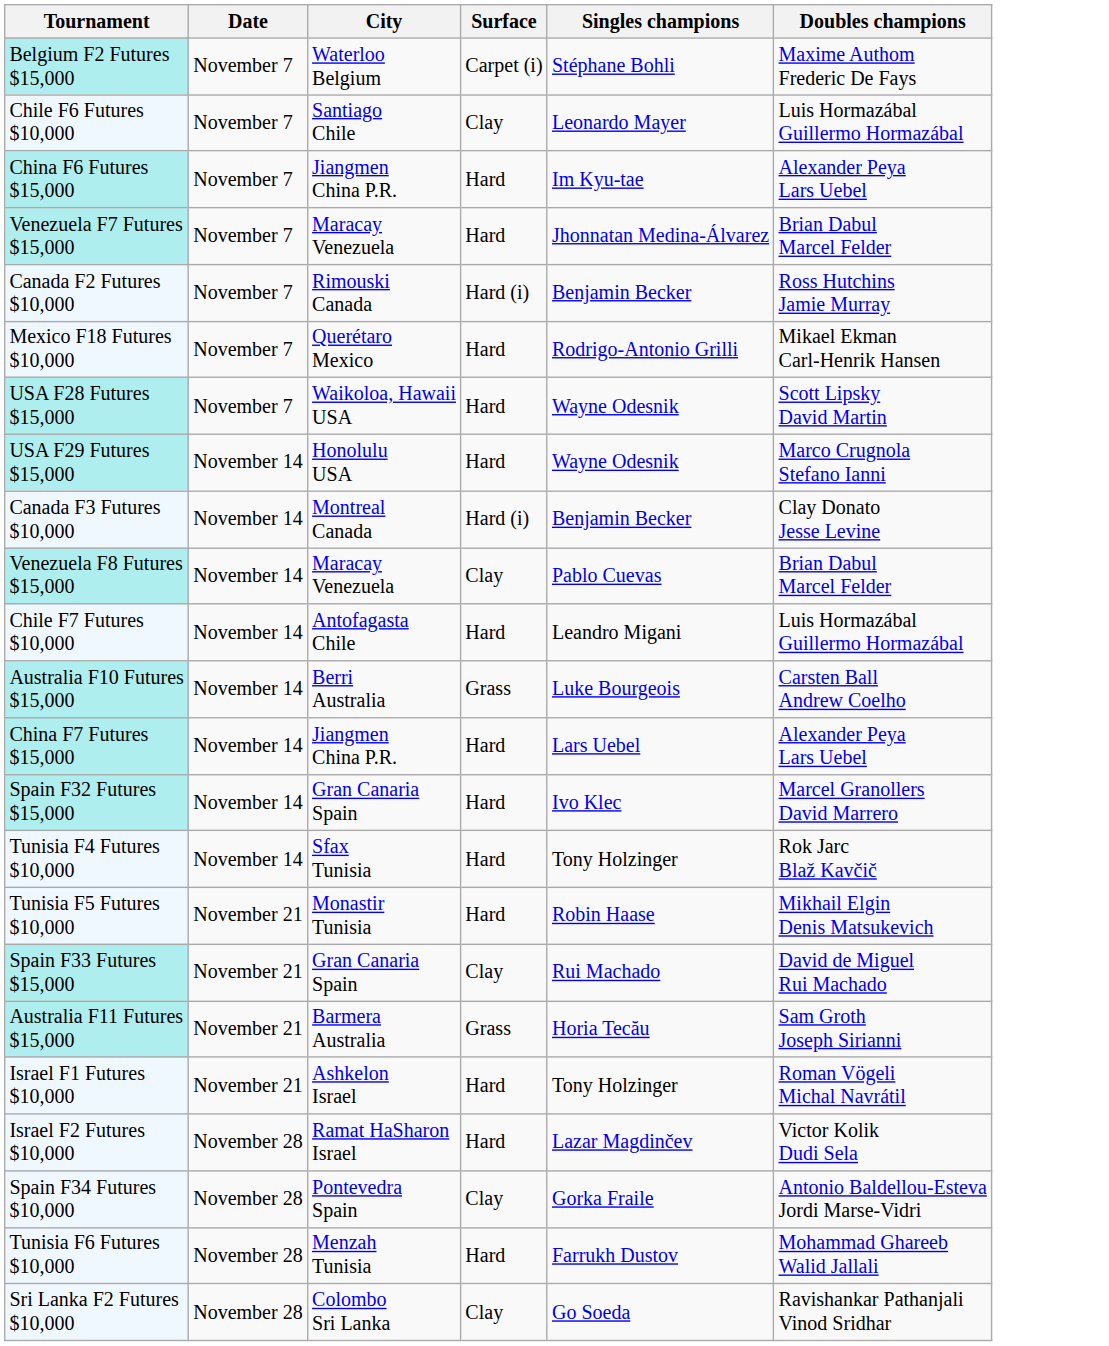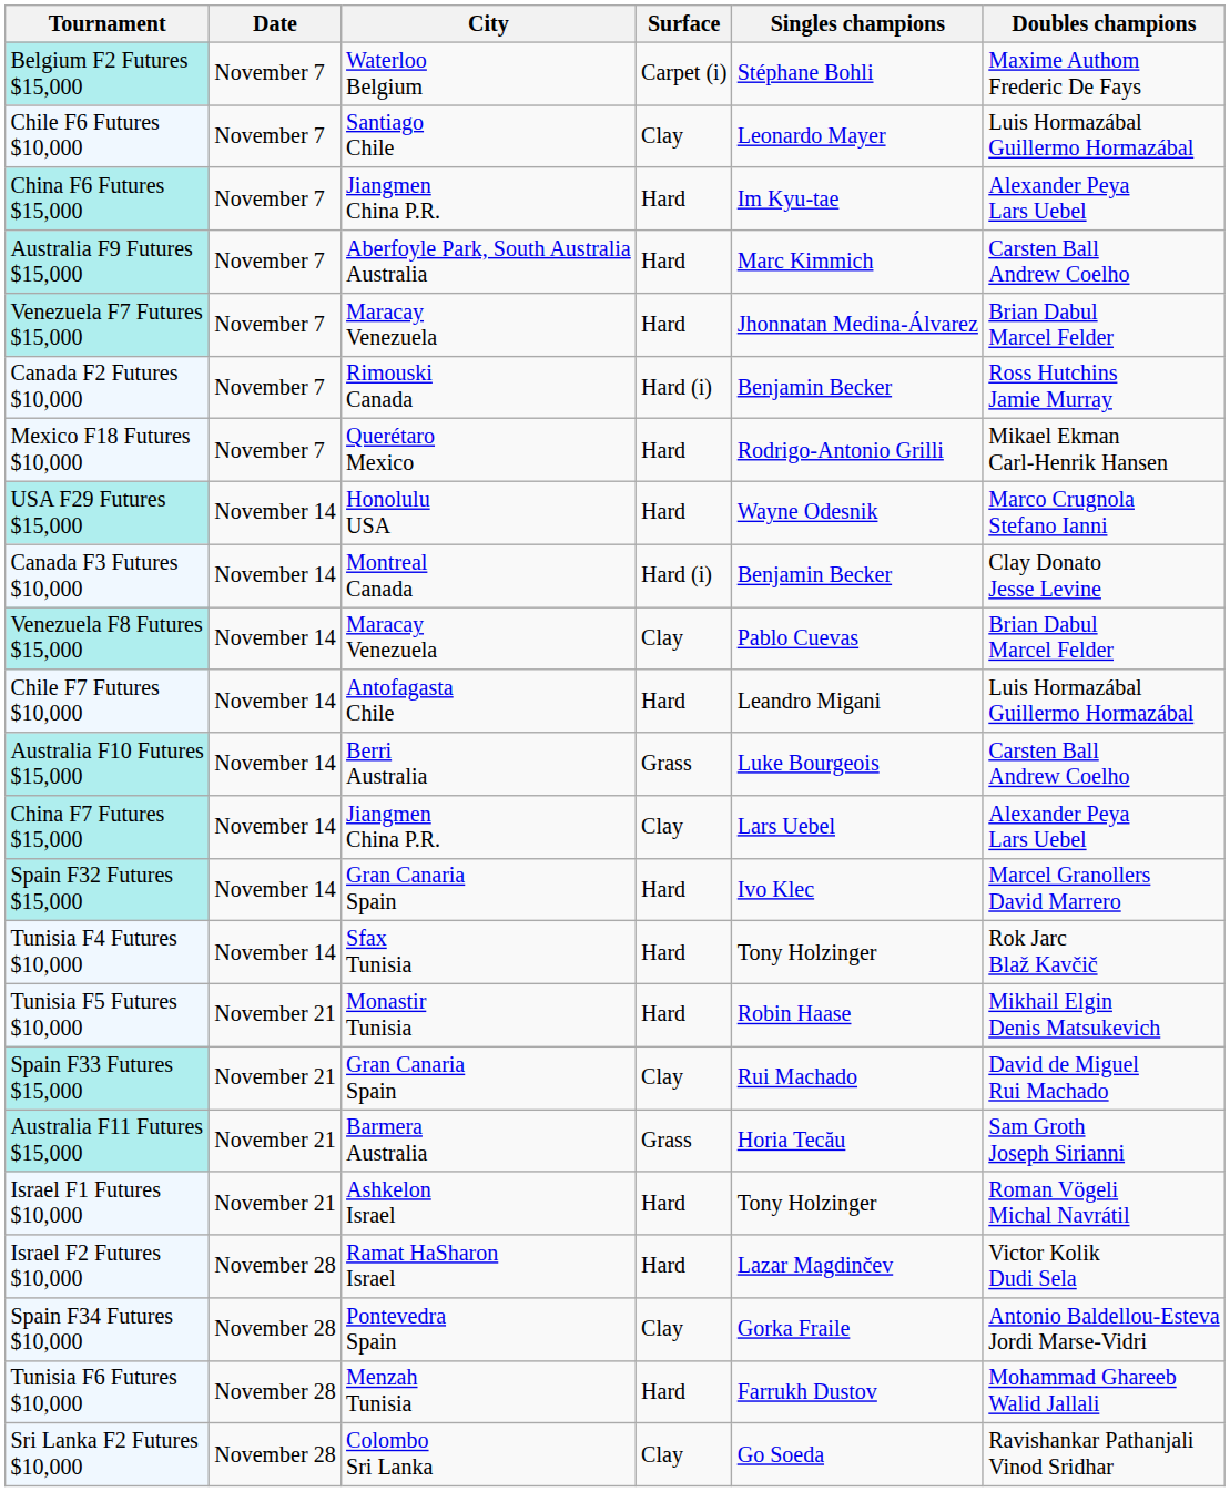+ row: Australia F9 Futures $15,000 | November 7 | Aberfoyle Park, South Australia Australia | Hard | Marc Kimmich | Carsten Ball Andrew Coelho
- row: USA F28 Futures $15,000 | November 7 | Waikoloa, Hawaii USA | Hard | Wayne Odesnik | Scott Lipsky David Martin
China F7 Futures $15,000 | Surface: Hard -> Clay
